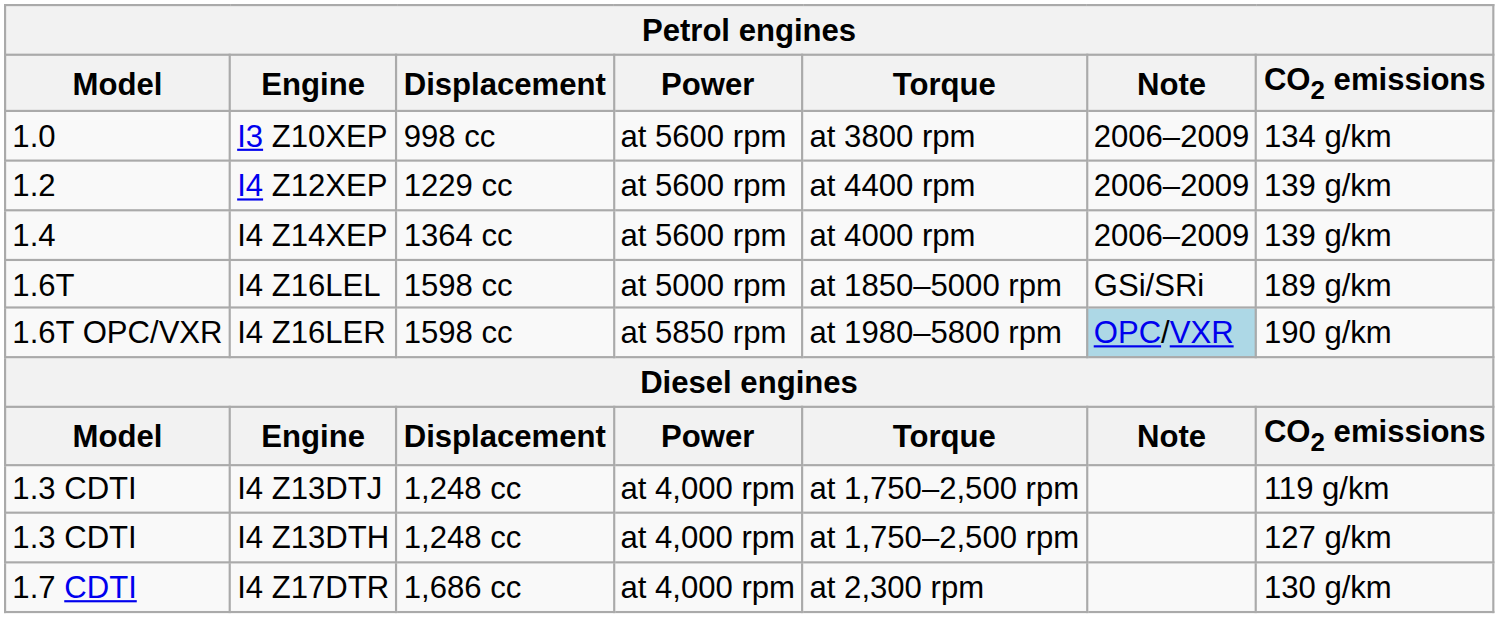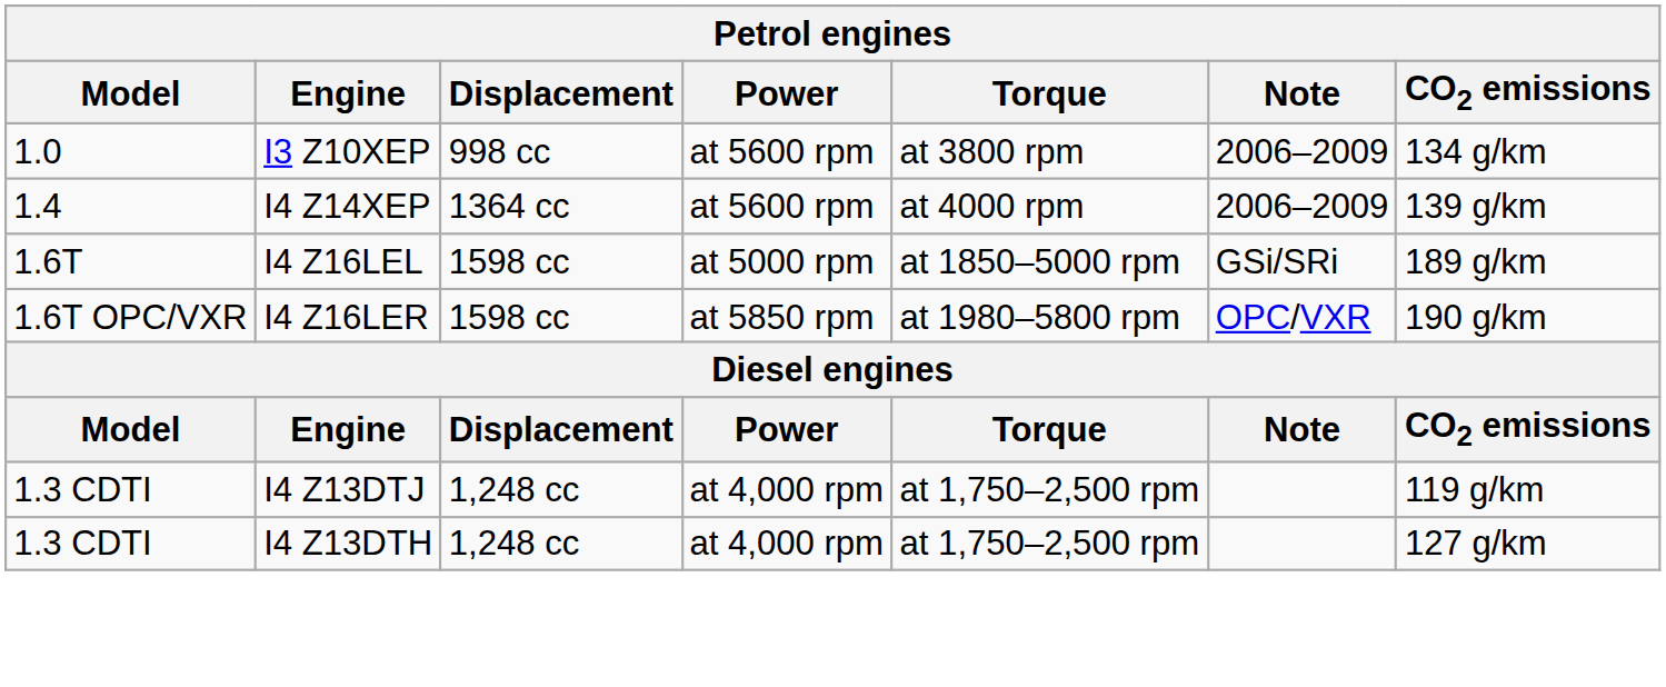- row: 1.2 | I4 Z12XEP | 1229 cc | at 5600 rpm | at 4400 rpm | 2006–2009 | 139 g/km
I4 Z16LER | Note: lightblue background -> no background
- row: 1.7 CDTI | I4 Z17DTR | 1,686 cc | at 4,000 rpm | at 2,300 rpm | 130 g/km
